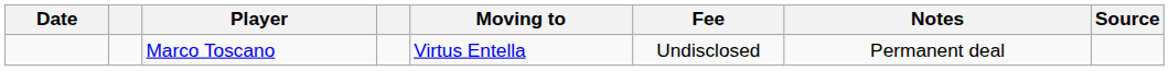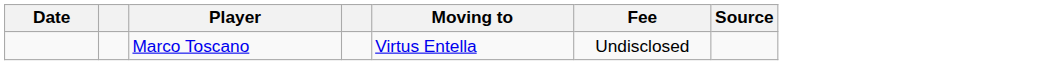- column: Notes | Permanent deal
